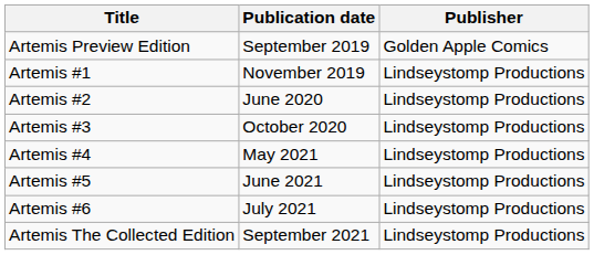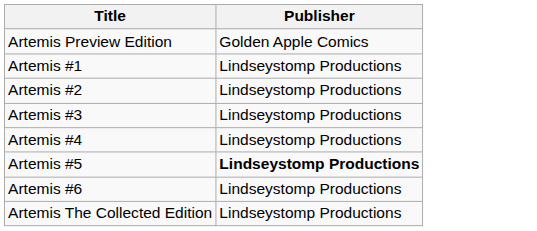- column: Publication date | September 2019 | November 2019 | June 2020 | October 2020 | May 2021 | June 2021 | July 2021 | September 2021
Artemis #5 | Publisher: normal -> bold
